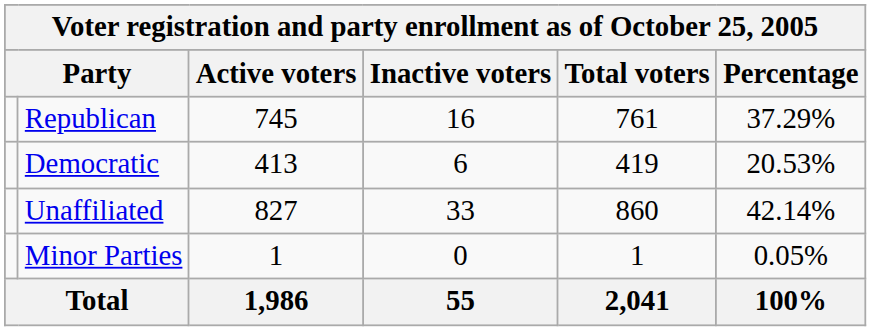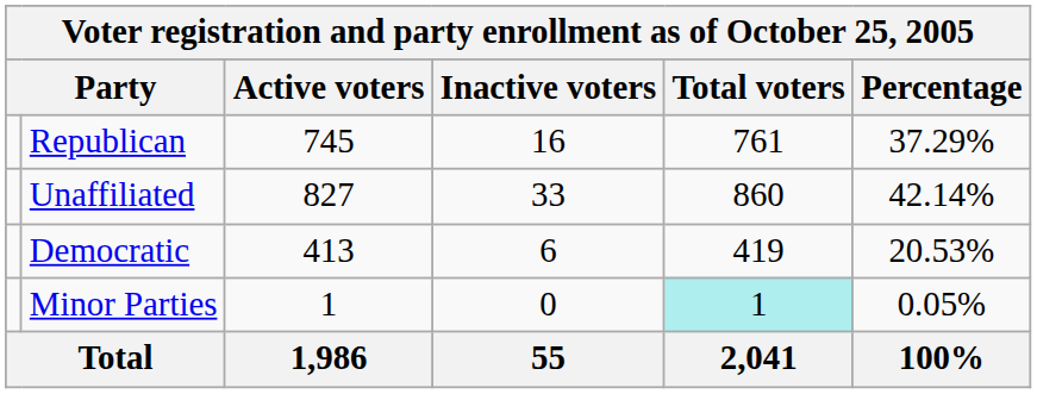rows swapped: Democratic <-> Unaffiliated
Minor Parties | Total voters: no background -> paleturquoise background
